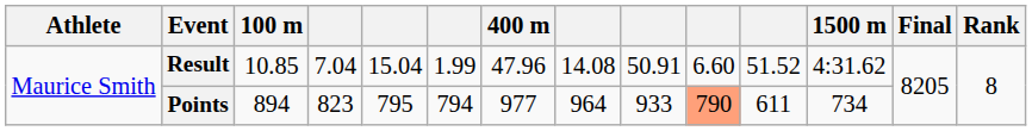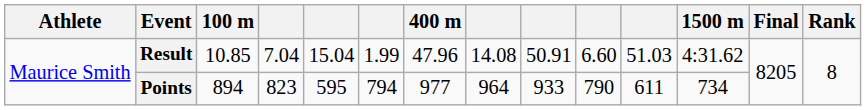Result | column 11: 51.52 -> 51.03
Points | column 5: 795 -> 595
Points | column 10: lightsalmon background -> no background
